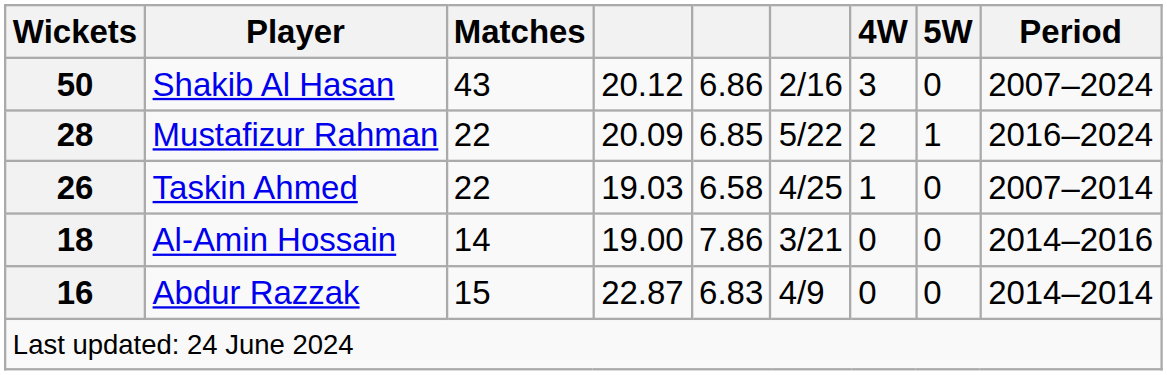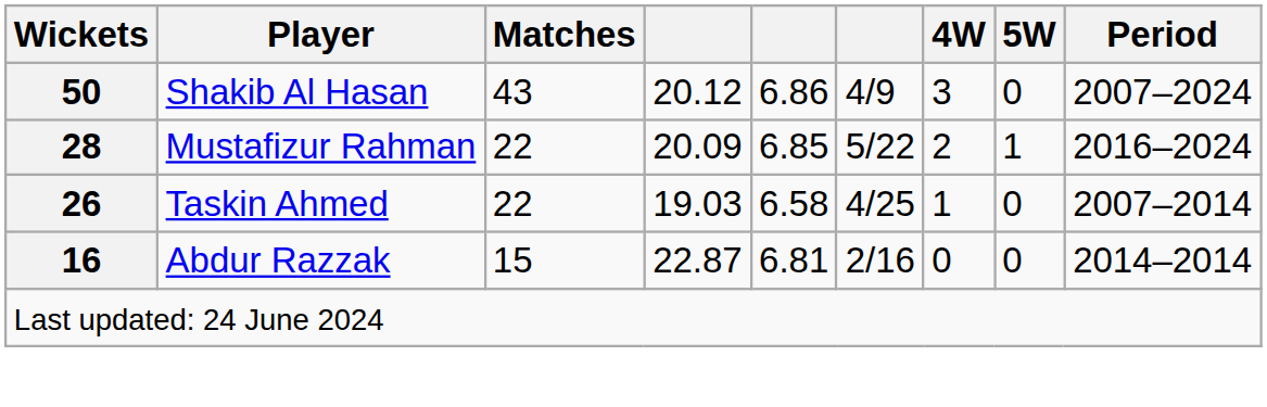Shakib Al Hasan | column 6: 2/16 -> 4/9
- row: 18 | Al-Amin Hossain | 14 | 19.00 | 7.86 | 3/21 | 0 | 0 | 2014–2016
Abdur Razzak | column 5: 6.83 -> 6.81
Abdur Razzak | column 6: 4/9 -> 2/16
